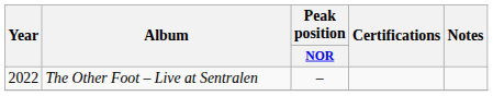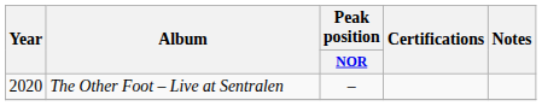The Other Foot – Live at Sentralen | Year: 2022 -> 2020
